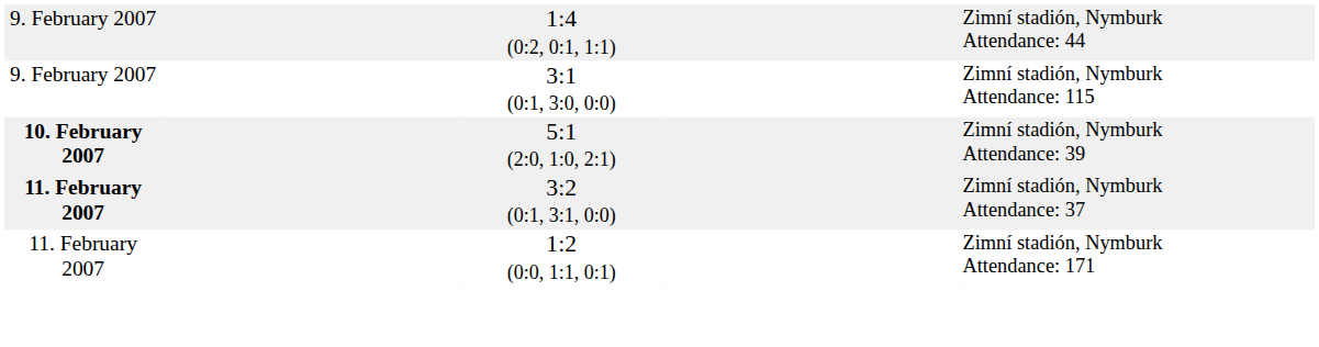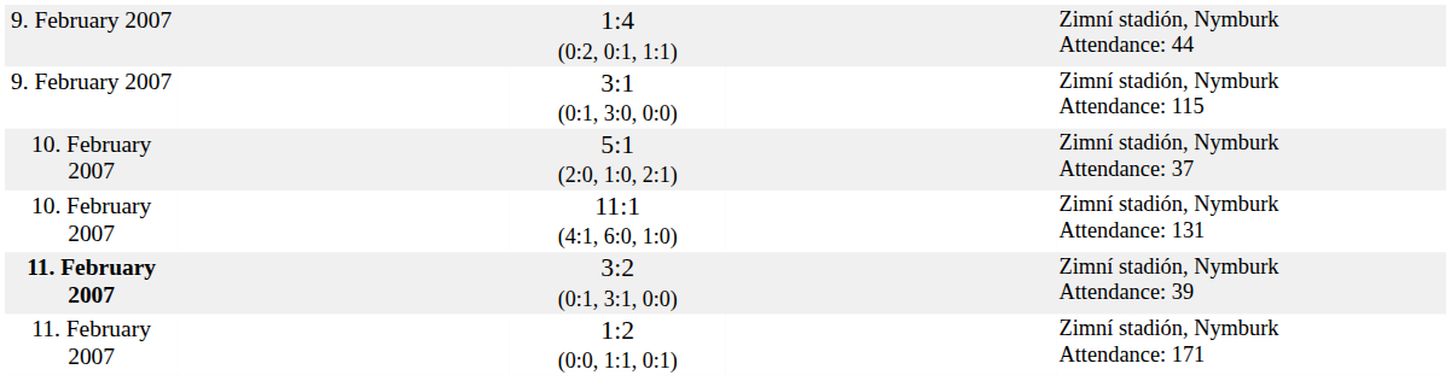5:1 (2:0, 1:0, 2:1) | column 1: bold -> normal
5:1 (2:0, 1:0, 2:1) | column 5: Zimní stadión, Nymburk Attendance: 39 -> Zimní stadión, Nymburk Attendance: 37
+ row: 10. February 2007 | 11:1 (4:1, 6:0, 1:0) | Zimní stadión, Nymburk Attendance: 131
3:2 (0:1, 3:1, 0:0) | column 5: Zimní stadión, Nymburk Attendance: 37 -> Zimní stadión, Nymburk Attendance: 39
